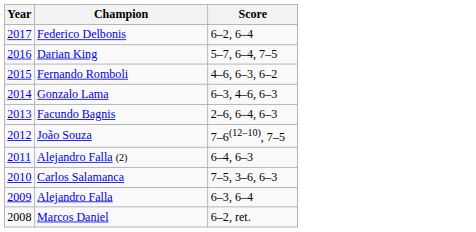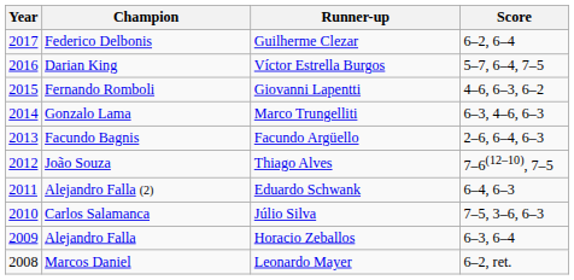+ column: Runner-up | Guilherme Clezar | Víctor Estrella Burgos | Giovanni Lapentti | Marco Trungelliti | Facundo Argüello | Thiago Alves | Eduardo Schwank | Júlio Silva | Horacio Zeballos | Leonardo Mayer
